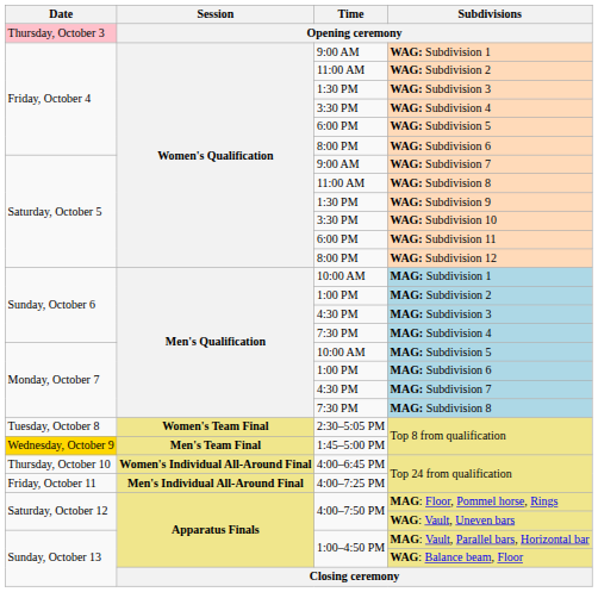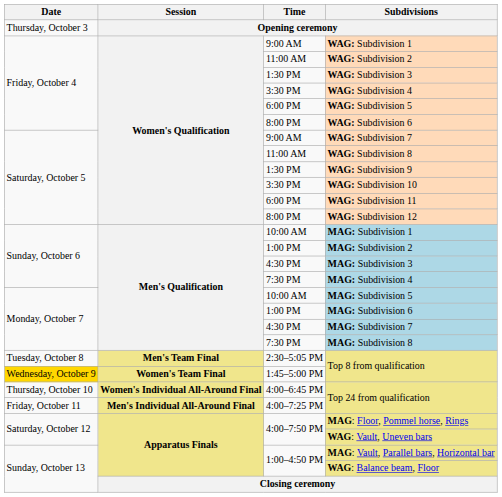Opening ceremony | Date: pink background -> no background
2:30–5:05 PM / Top 8 from qualification | Session: Women's Team Final -> Men's Team Final
1:45–5:00 PM / Top 8 from qualification | Session: Men's Team Final -> Women's Team Final
